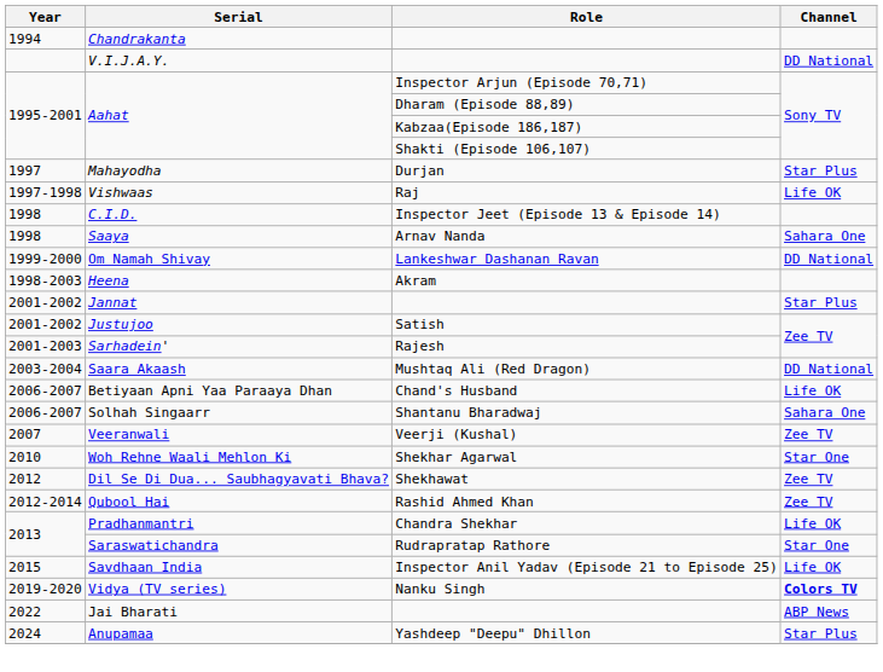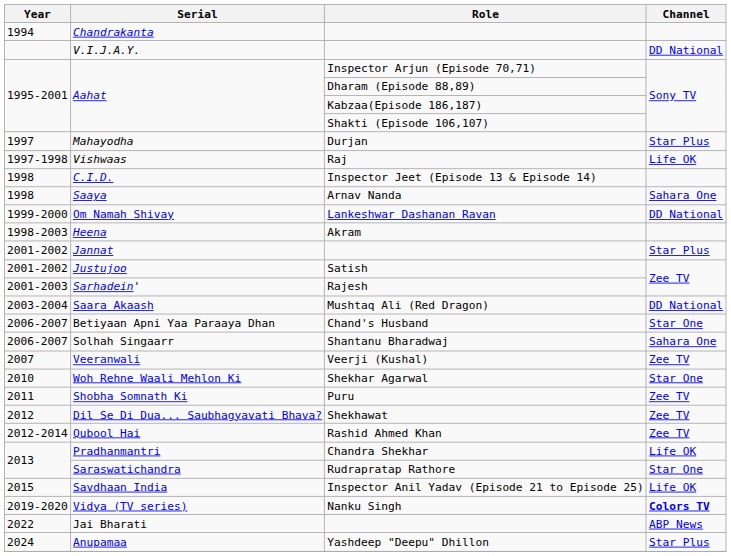Betiyaan Apni Yaa Paraaya Dhan | Channel: Life OK -> Star One
+ row: 2011 | Shobha Somnath Ki | Puru | Zee TV
